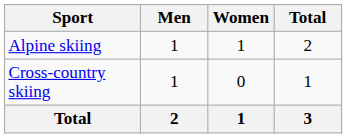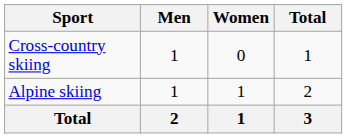rows swapped: Alpine skiing <-> Cross-country skiing
